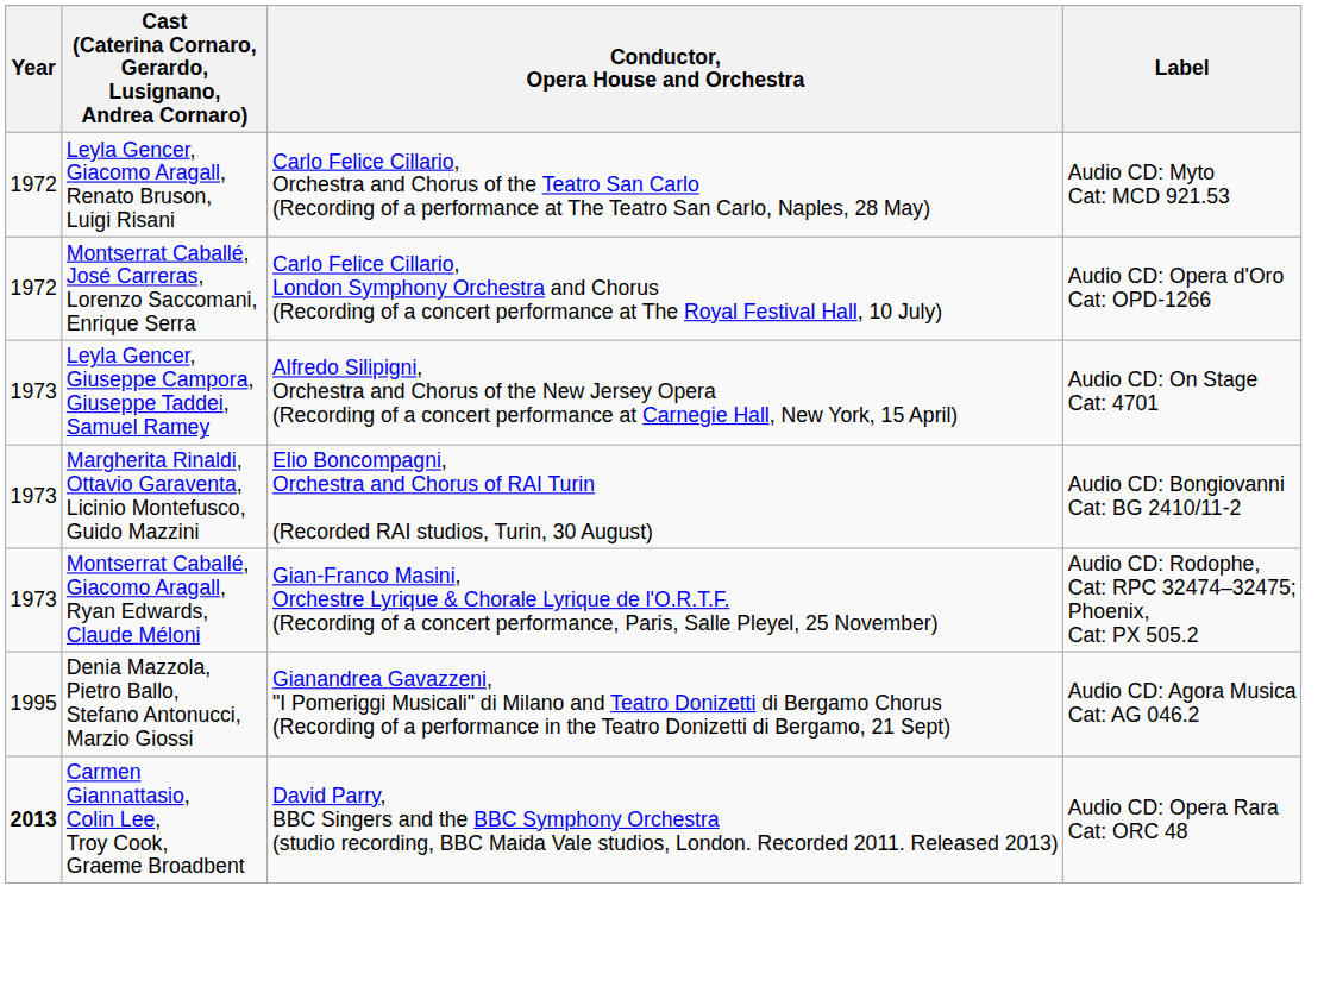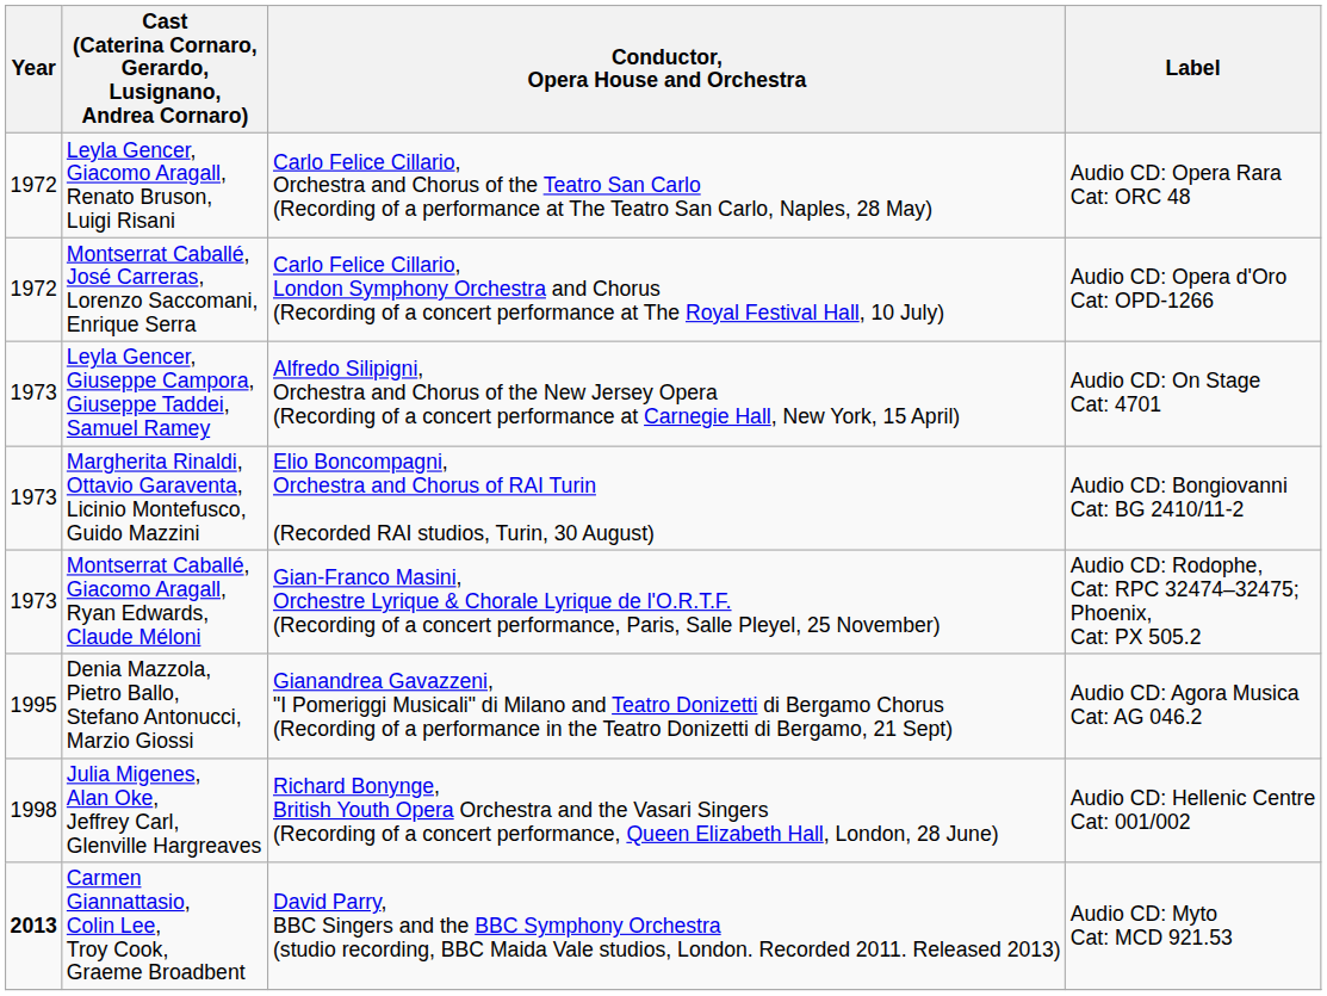Leyla Gencer, Giacomo Aragall, Renato Bruson, Luigi Risani | Label: Audio CD: Myto Cat: MCD 921.53 -> Audio CD: Opera Rara Cat: ORC 48
+ row: 1998 | Julia Migenes, Alan Oke, Jeffrey Carl, Glenville Hargreaves | Richard Bonynge, British Youth Opera Orchestra and the Vasari Singers (Recording of a concert performance, Queen Elizabeth Hall, London, 28 June) | Audio CD: Hellenic Centre Cat: 001/002
Carmen Giannattasio, Colin Lee, Troy Cook, Graeme Broadbent | Label: Audio CD: Opera Rara Cat: ORC 48 -> Audio CD: Myto Cat: MCD 921.53
